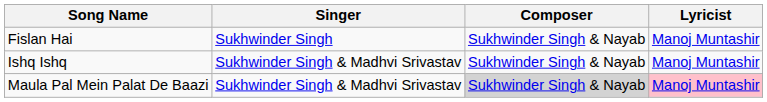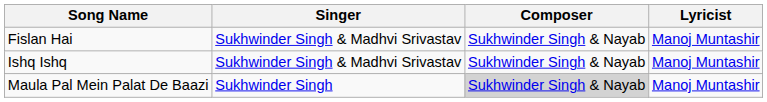Fislan Hai | Singer: Sukhwinder Singh -> Sukhwinder Singh & Madhvi Srivastav
Maula Pal Mein Palat De Baazi | Singer: Sukhwinder Singh & Madhvi Srivastav -> Sukhwinder Singh
Maula Pal Mein Palat De Baazi | Lyricist: pink background -> no background
